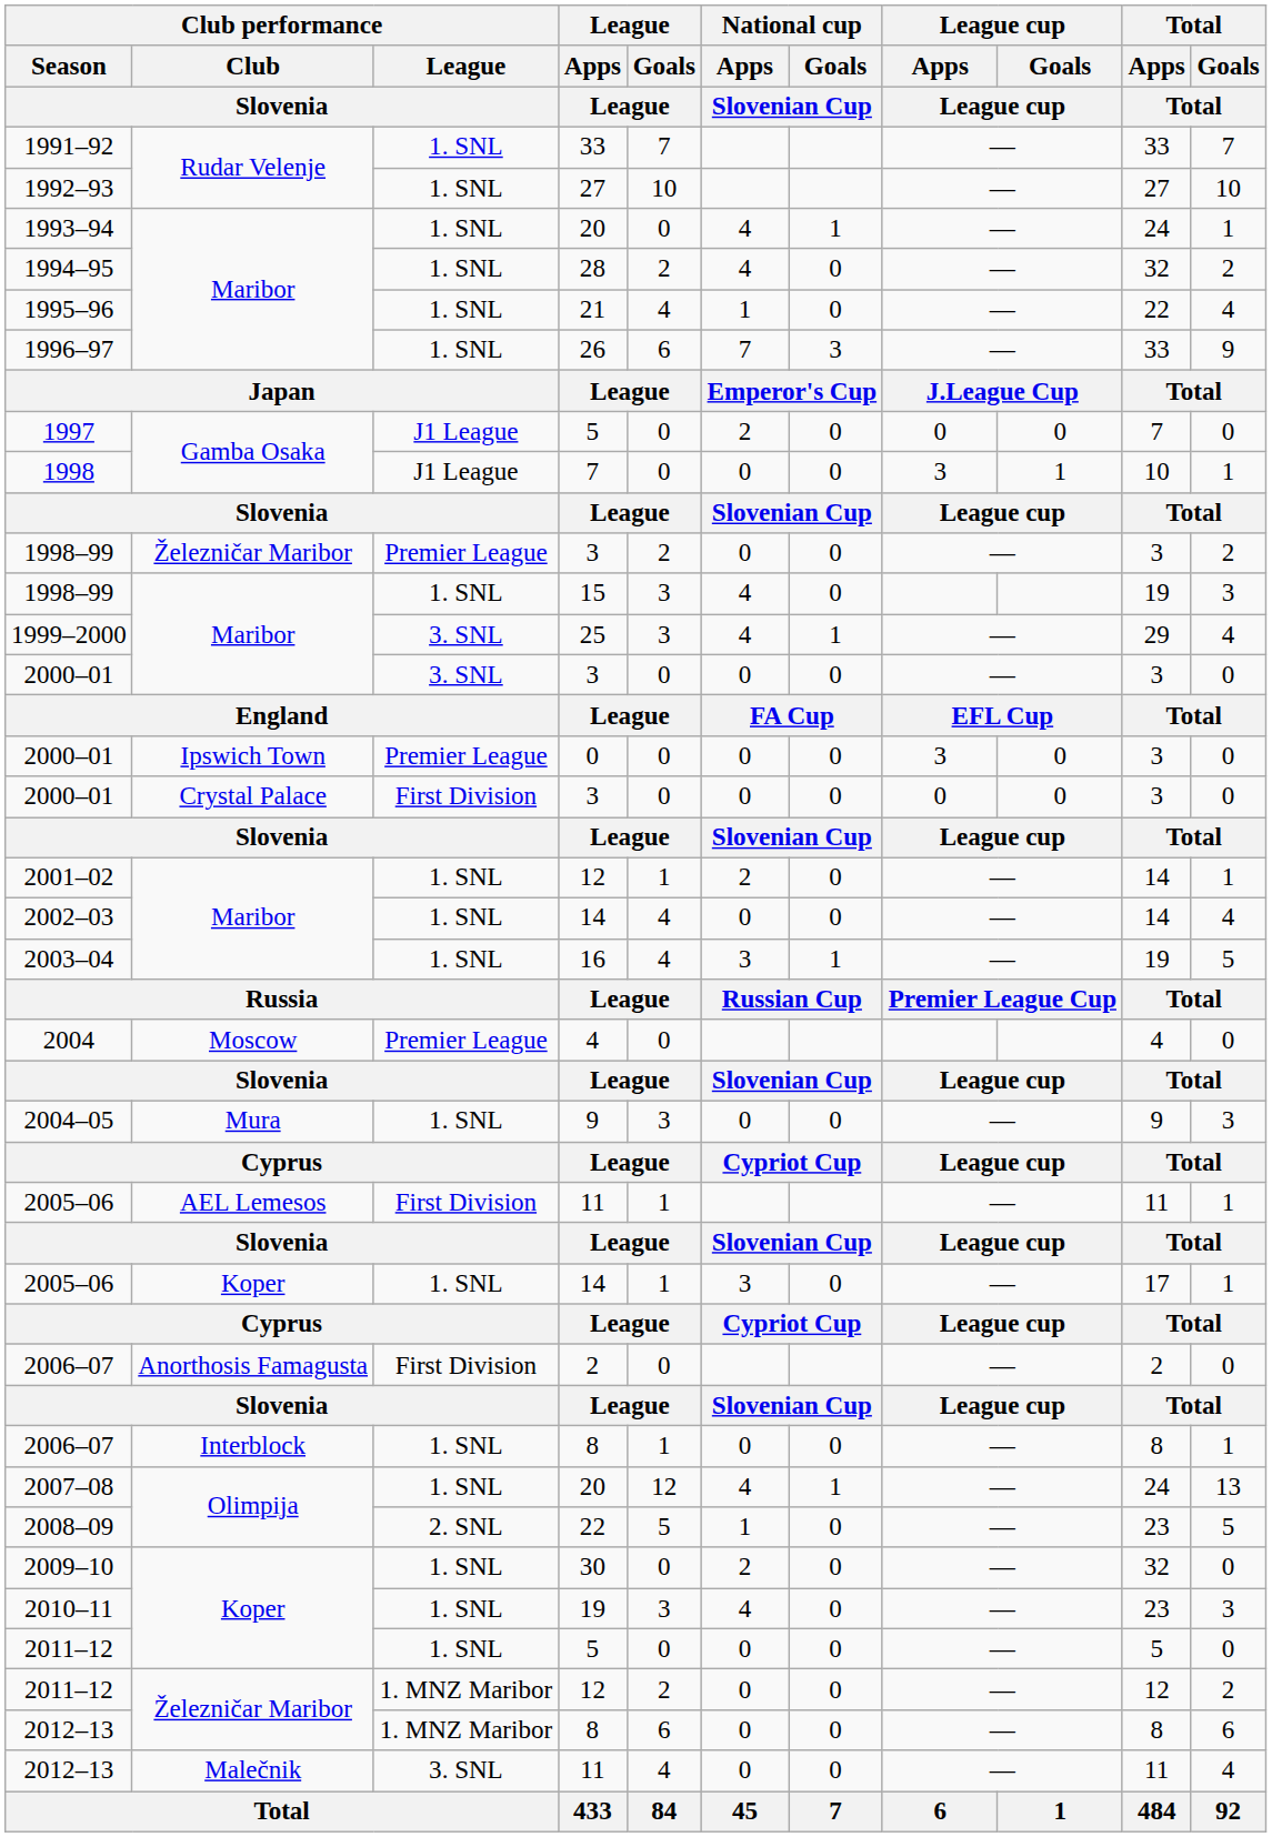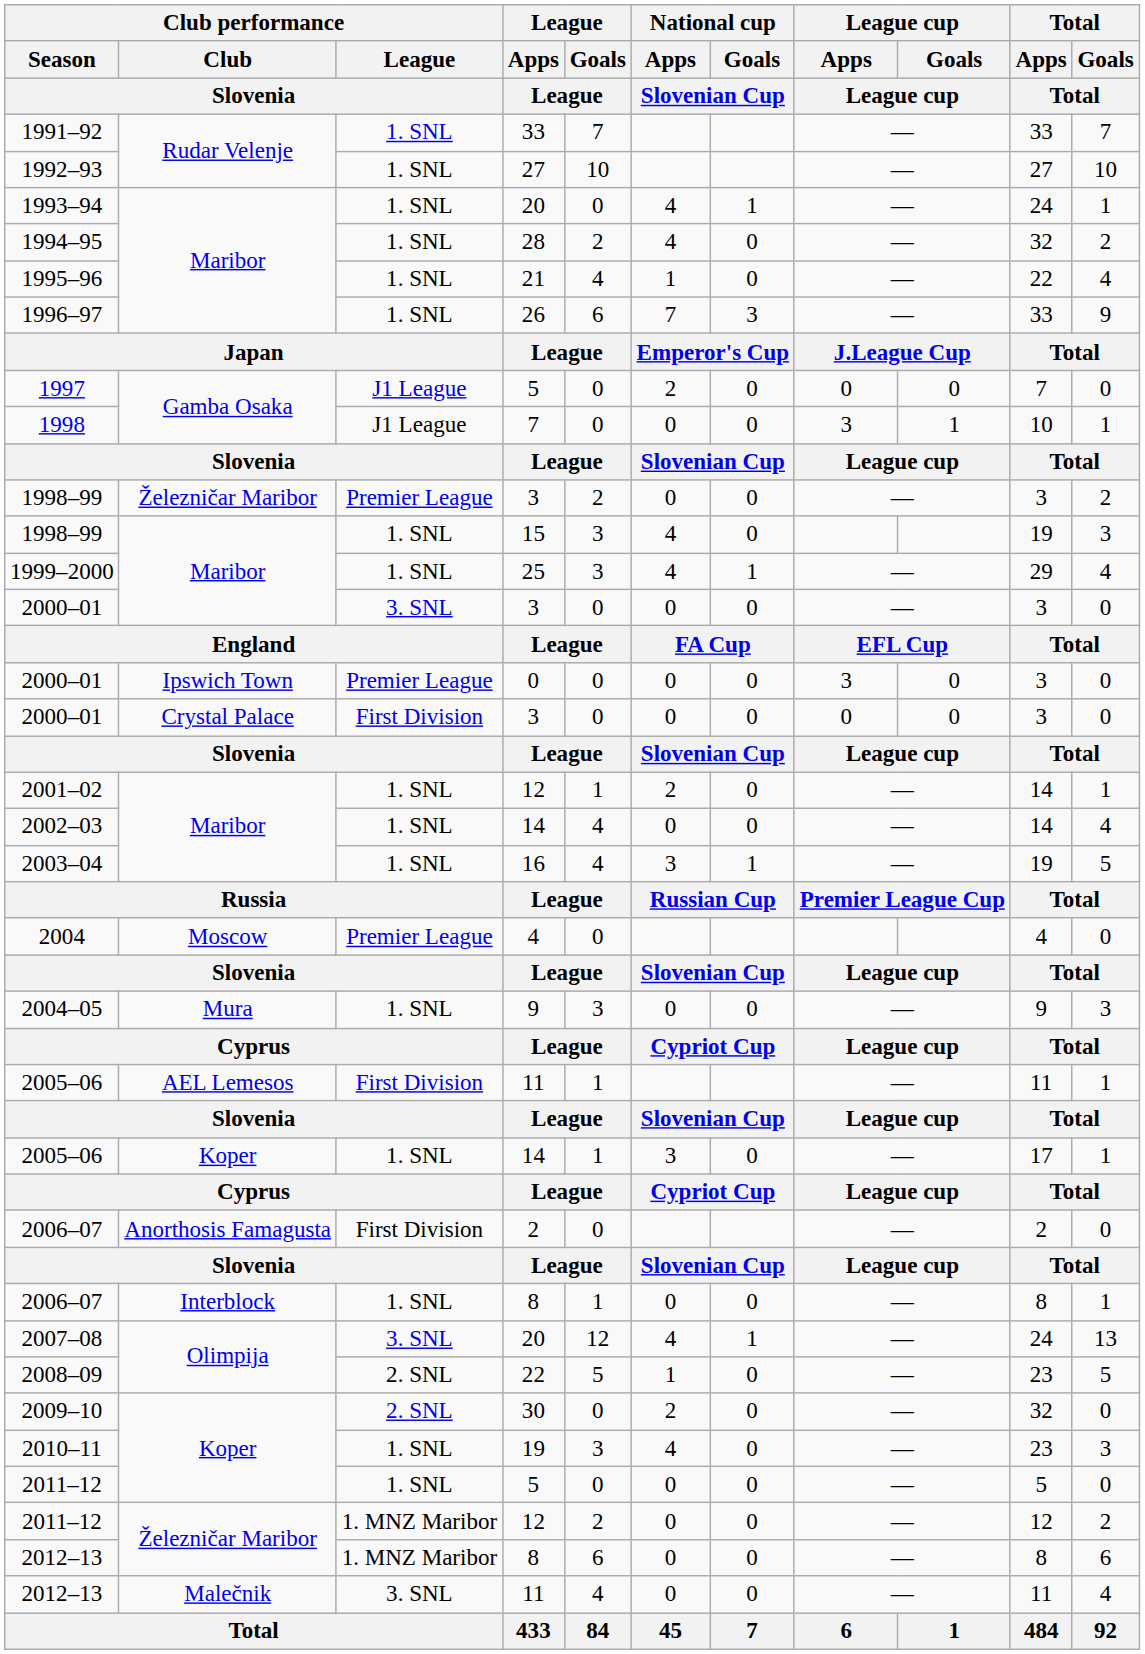1999–2000 | Club performance / League / Slovenia: 3. SNL -> 1. SNL
2007–08 | Club performance / League / Slovenia: 1. SNL -> 3. SNL
2009–10 | Club performance / League / Slovenia: 1. SNL -> 2. SNL
